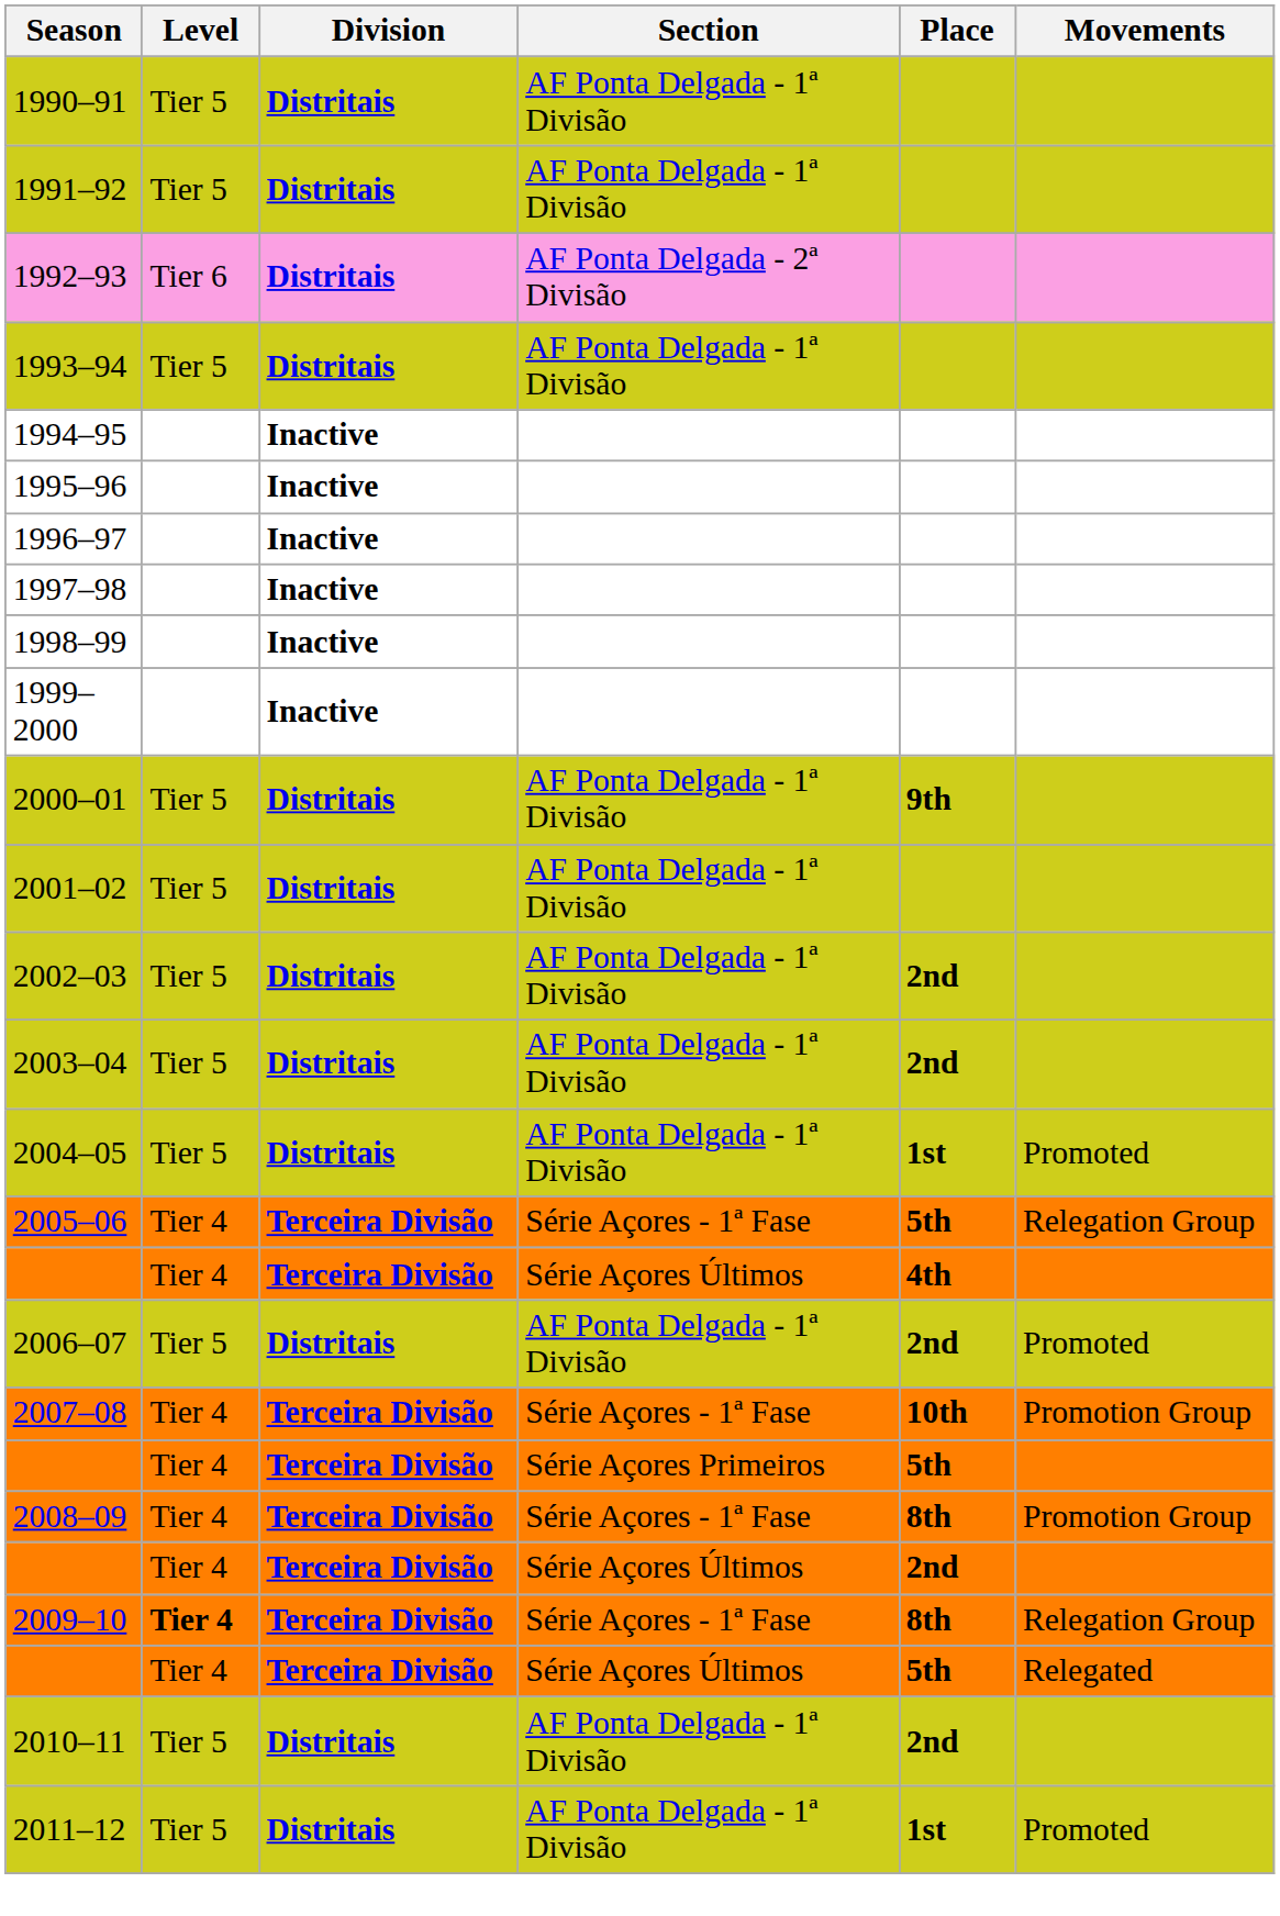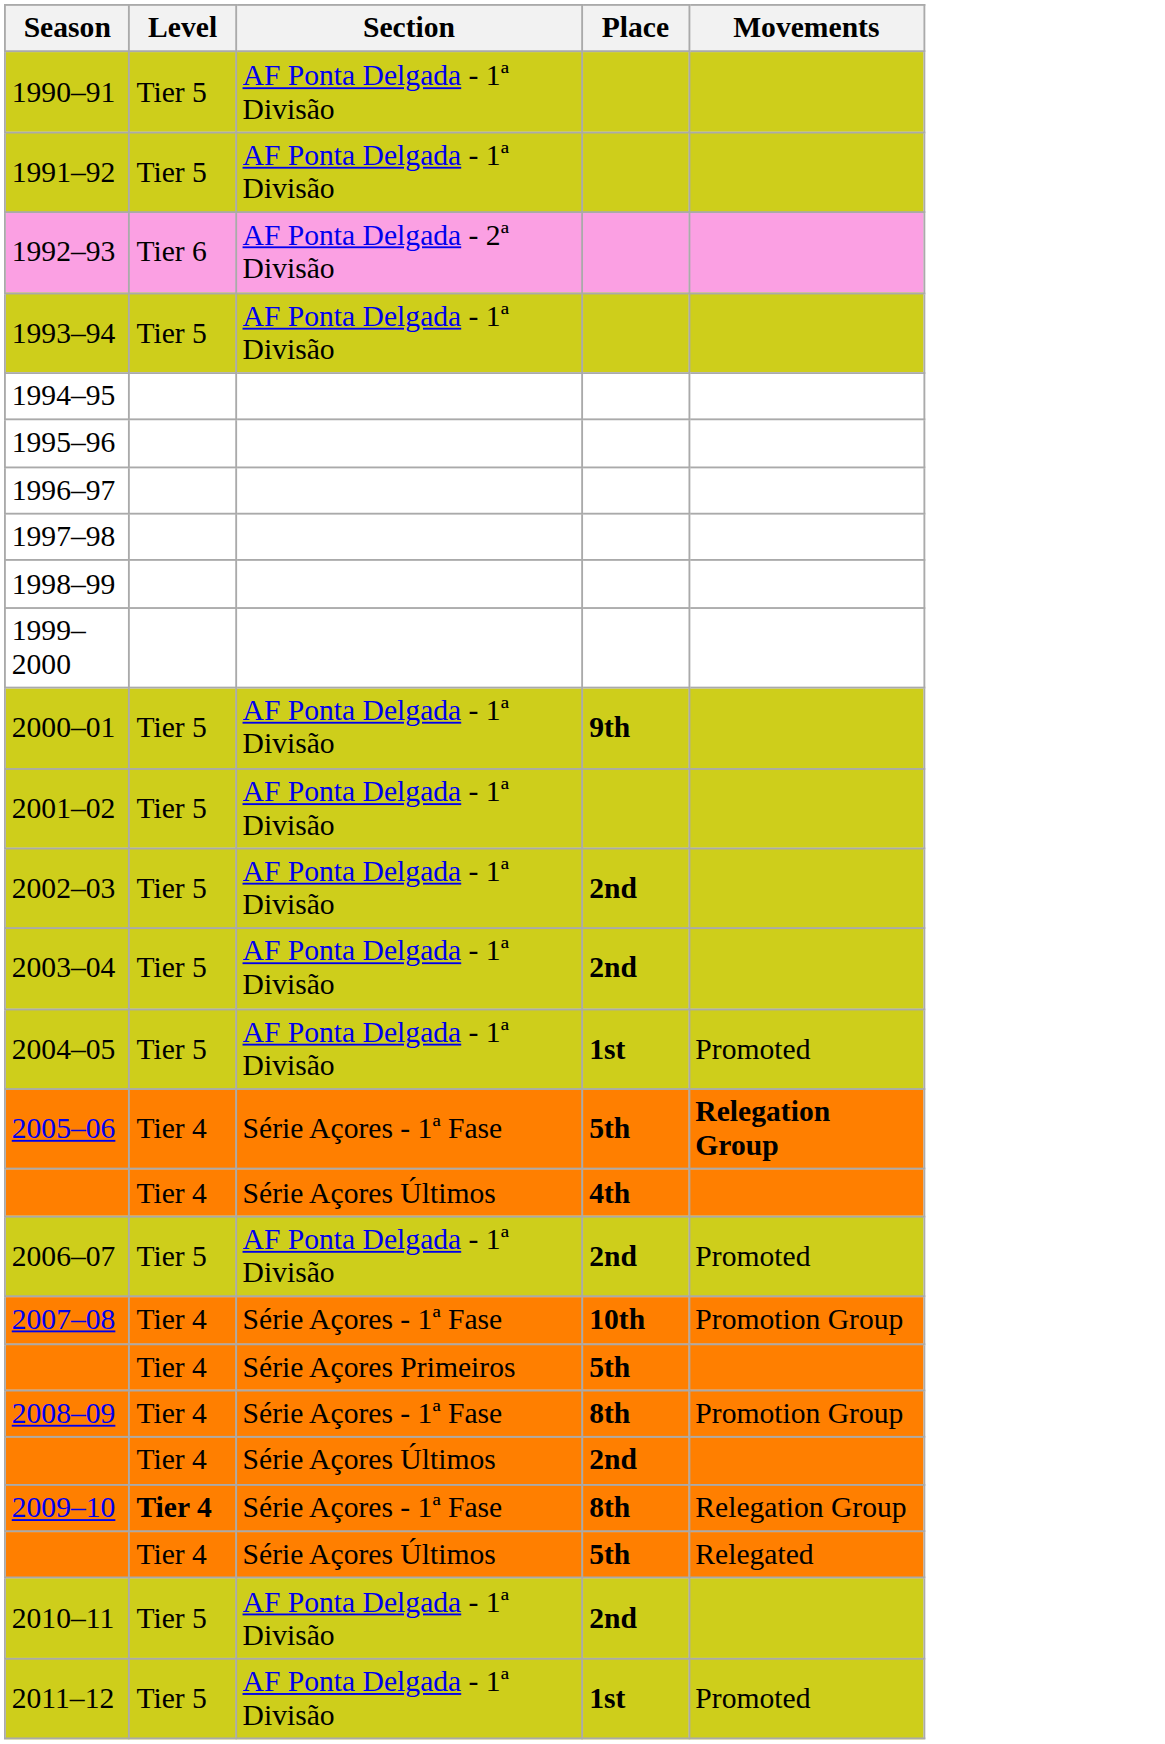- column: Division | Distritais | Distritais | Distritais | Distritais | Inactive | Inactive | Inactive | Inactive | Inactive | Inactive | Distritais | Distritais | Distritais | Distritais | Distritais | Terceira Divisão | Terceira Divisão | Distritais | Terceira Divisão | Terceira Divisão | Terceira Divisão | Terceira Divisão | Terceira Divisão | Terceira Divisão | Distritais | Distritais
2005–06 | Movements: normal -> bold
